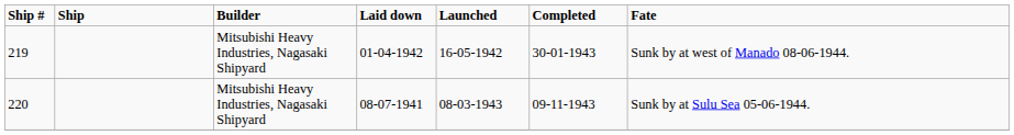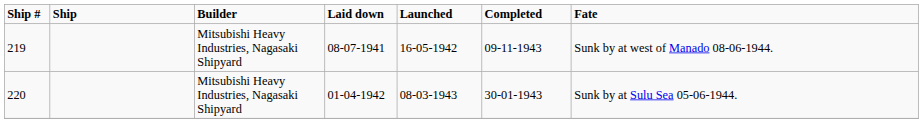219 | Laid down: 01-04-1942 -> 08-07-1941
219 | Completed: 30-01-1943 -> 09-11-1943
220 | Laid down: 08-07-1941 -> 01-04-1942
220 | Completed: 09-11-1943 -> 30-01-1943
